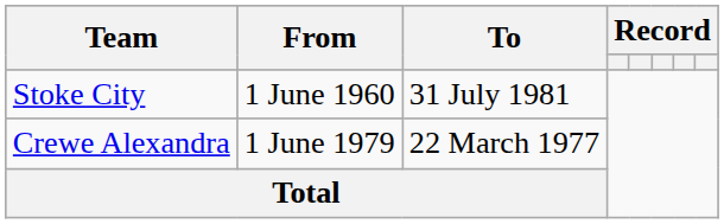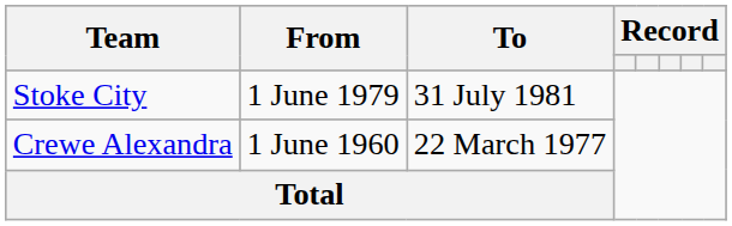Stoke City | From: 1 June 1960 -> 1 June 1979
Crewe Alexandra | From: 1 June 1979 -> 1 June 1960
